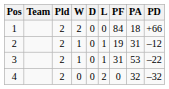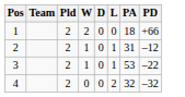- column: PF | 84 | 19 | 31 | 0
